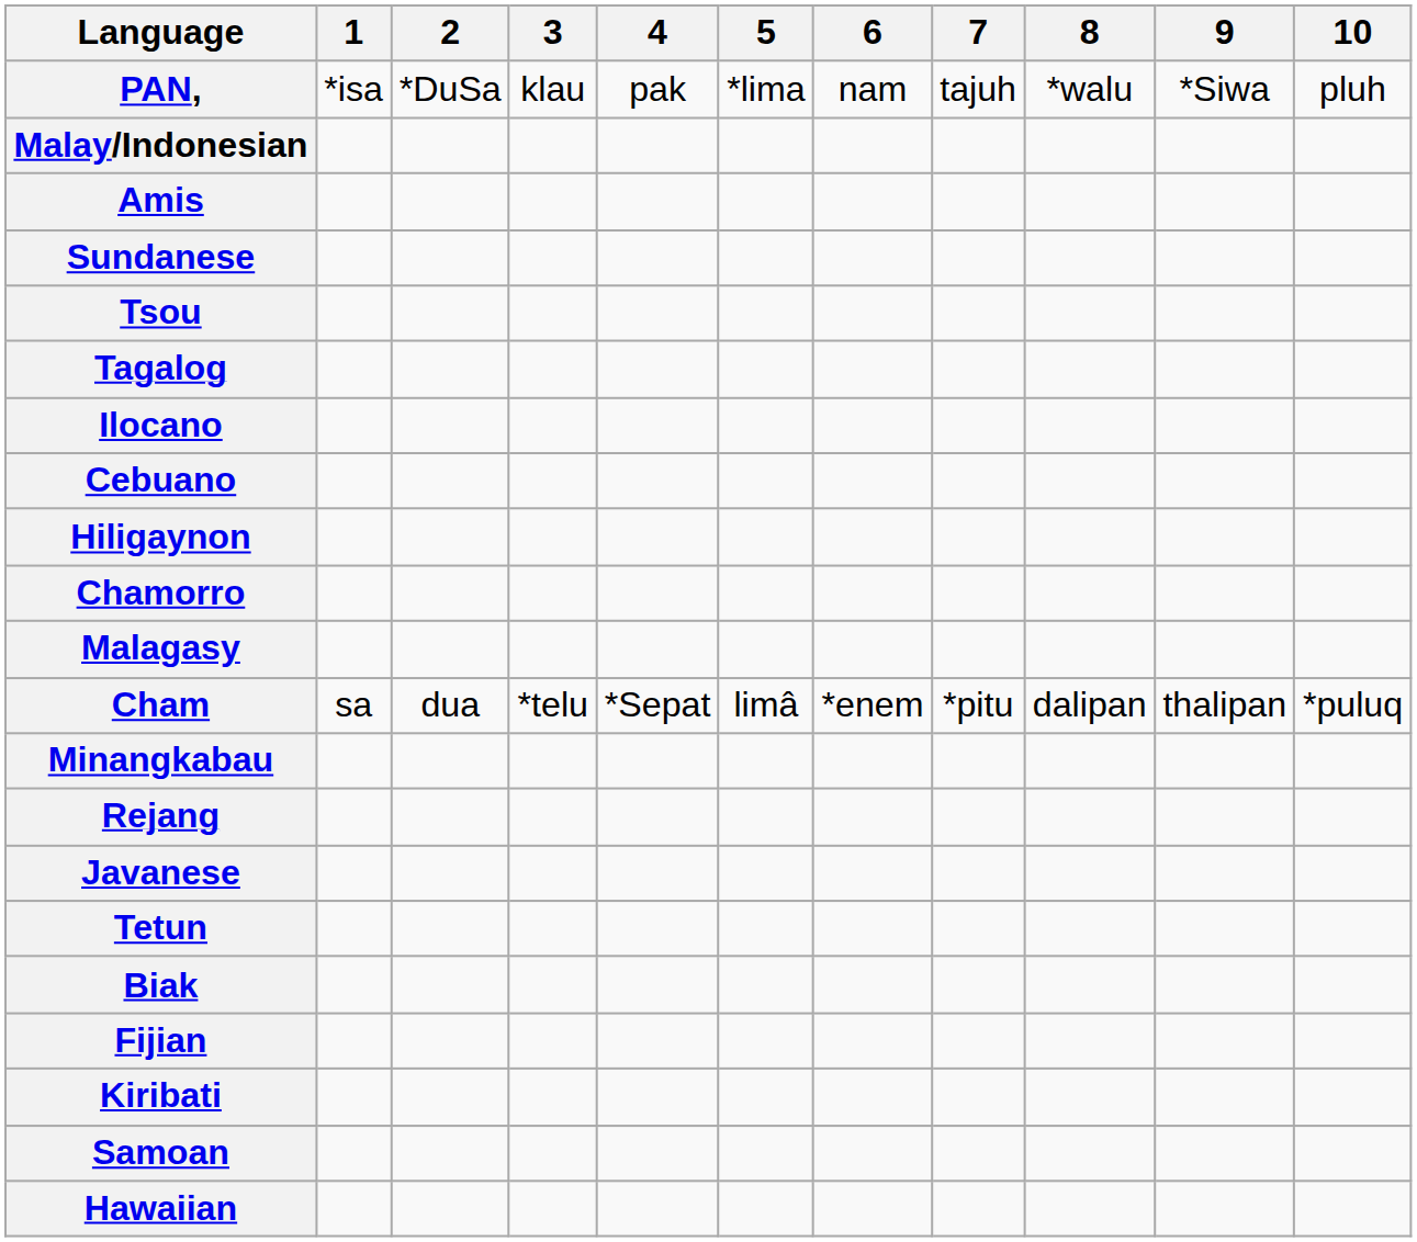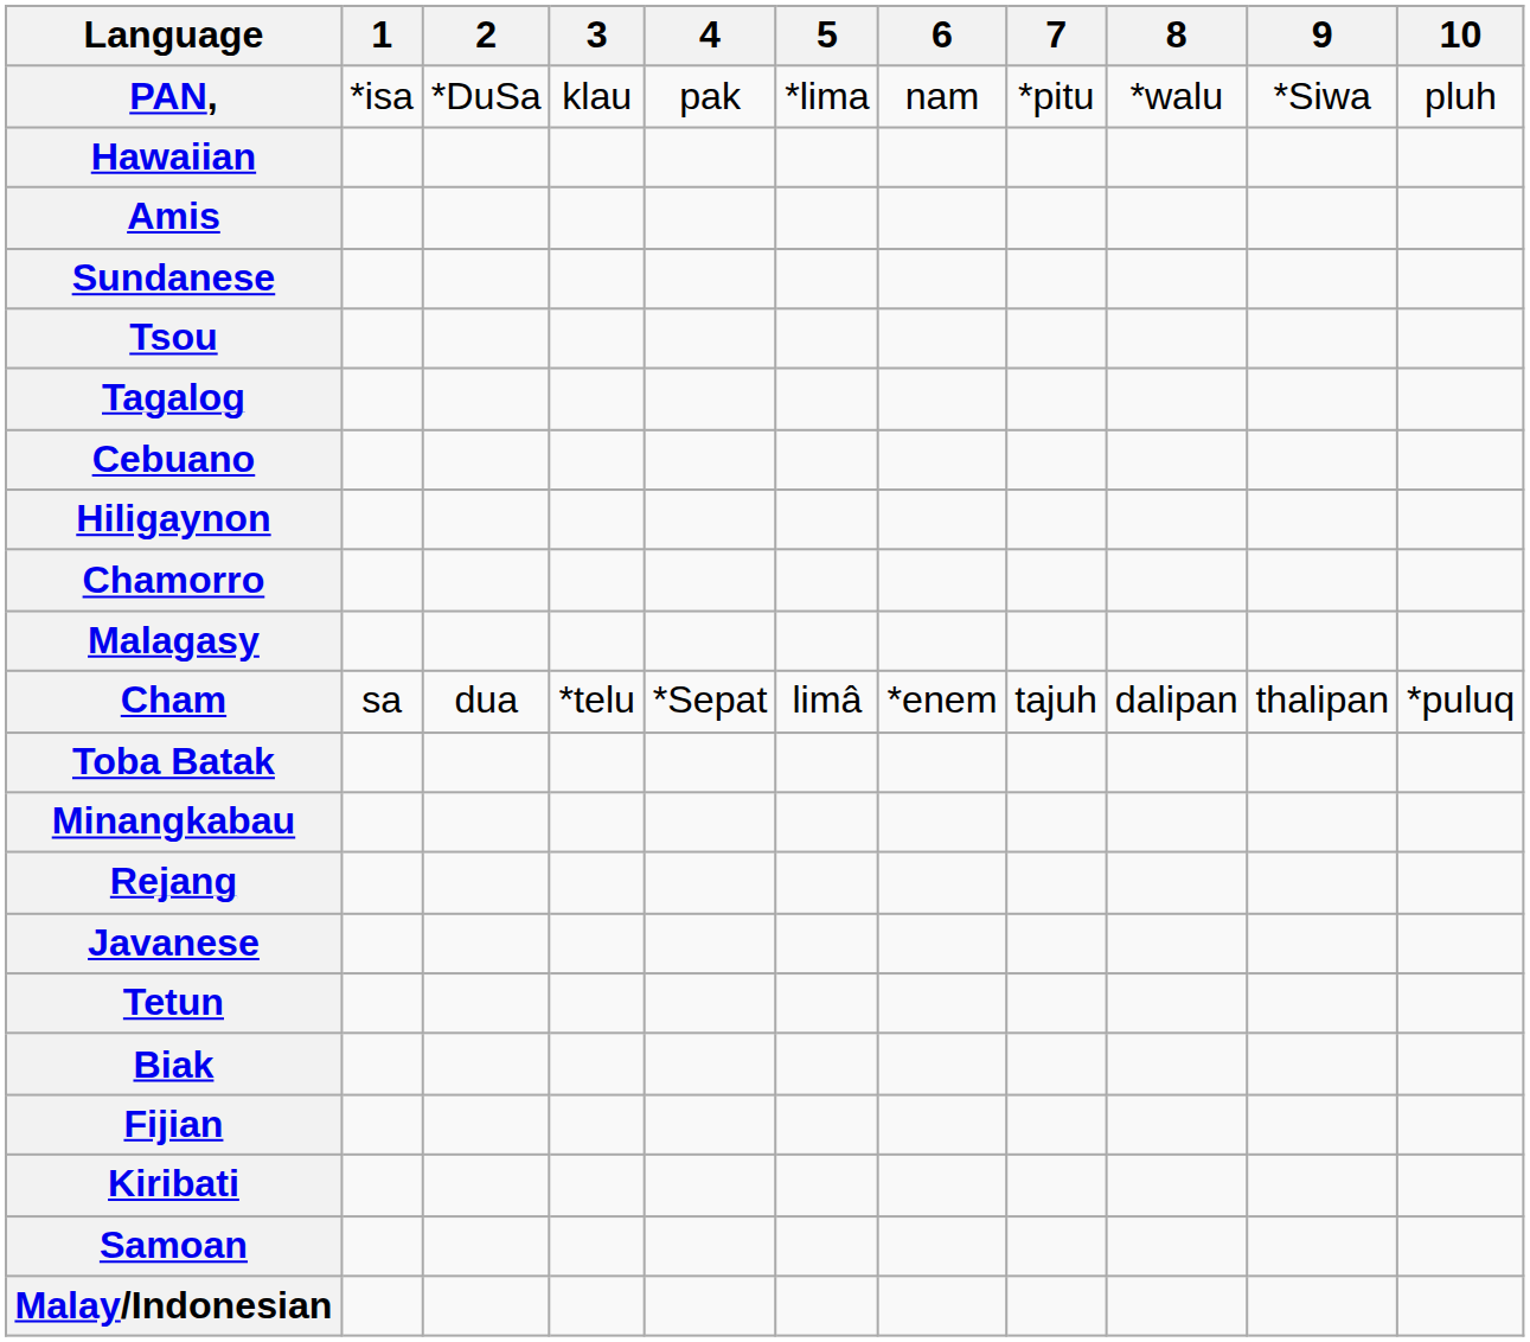PAN, | 7: tajuh -> *pitu
rows swapped: Malay/Indonesian <-> Hawaiian
- row: Ilocano
Cham | 7: *pitu -> tajuh
+ row: Toba Batak
